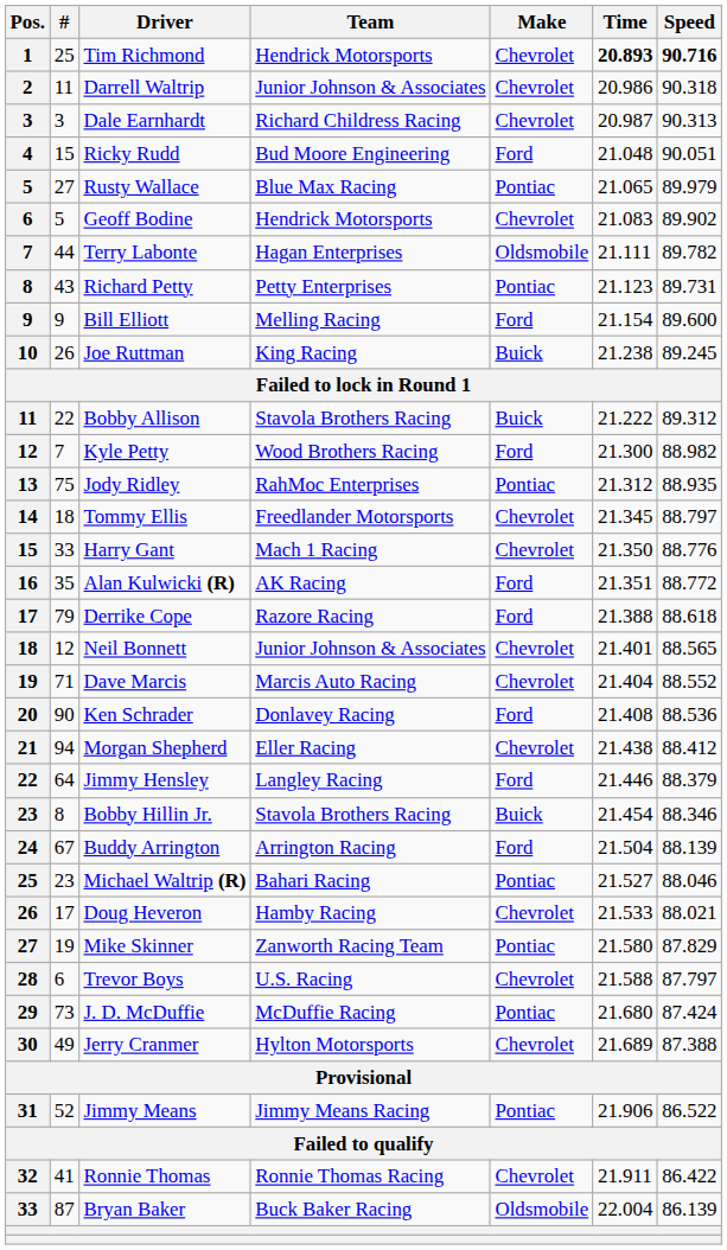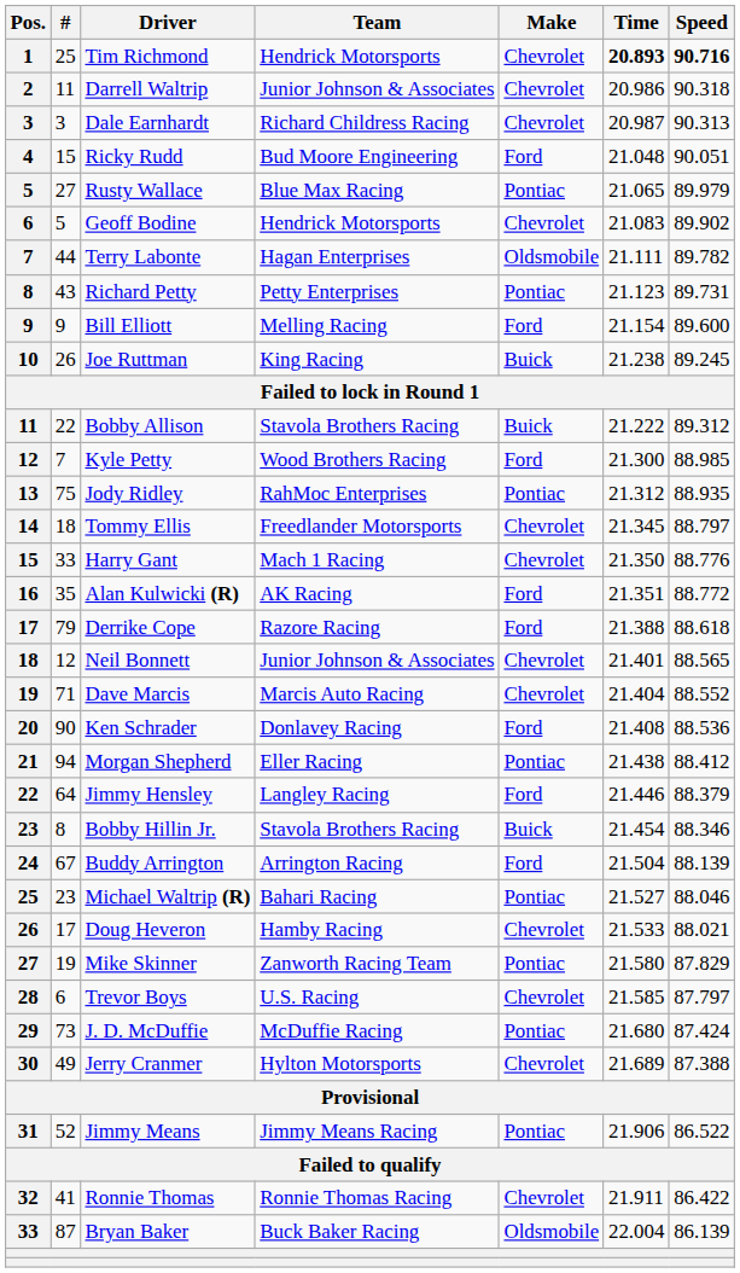Kyle Petty | Speed: 88.982 -> 88.985
Morgan Shepherd | Make: Chevrolet -> Pontiac
Trevor Boys | Time: 21.588 -> 21.585
